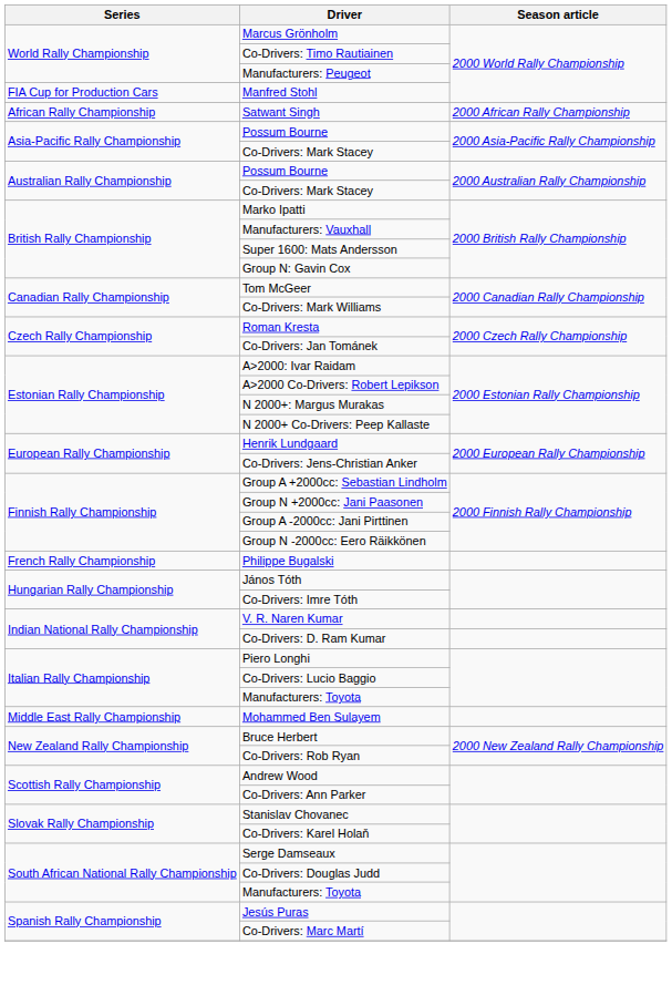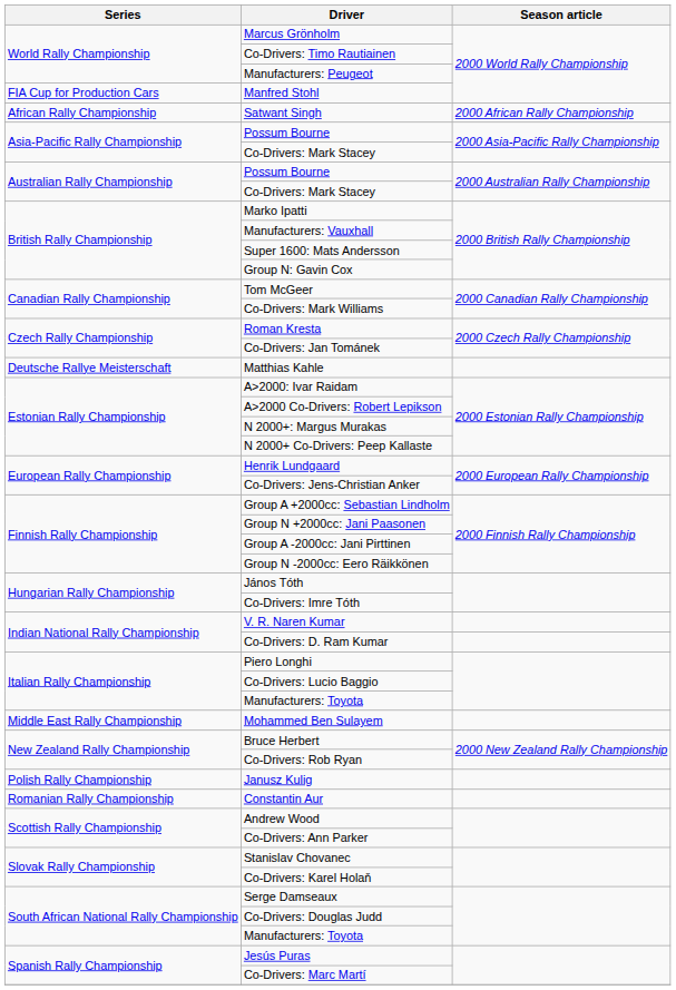+ row: Deutsche Rallye Meisterschaft | Matthias Kahle
- row: French Rally Championship | Philippe Bugalski
+ row: Polish Rally Championship | Janusz Kulig
+ row: Romanian Rally Championship | Constantin Aur
